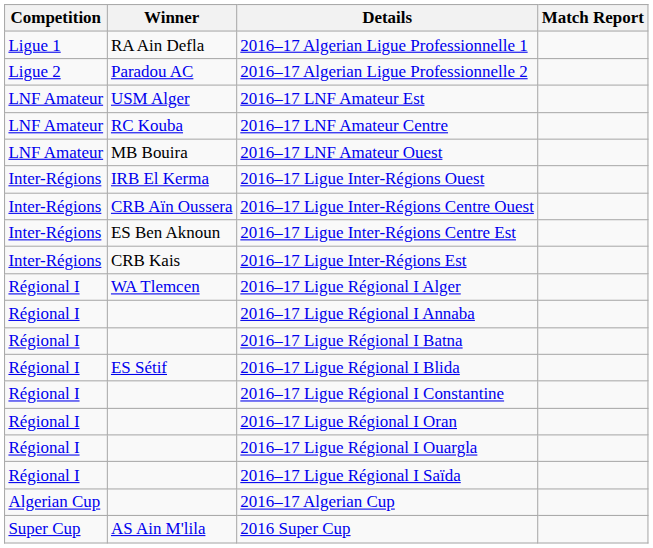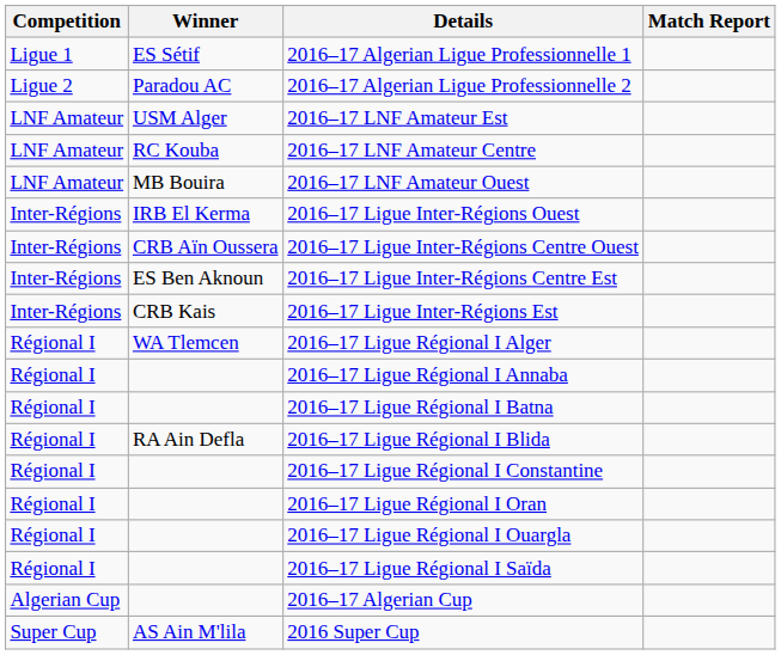2016–17 Algerian Ligue Professionnelle 1 | Winner: RA Ain Defla -> ES Sétif
2016–17 Ligue Régional I Blida | Winner: ES Sétif -> RA Ain Defla
